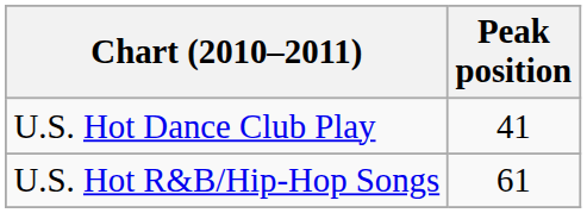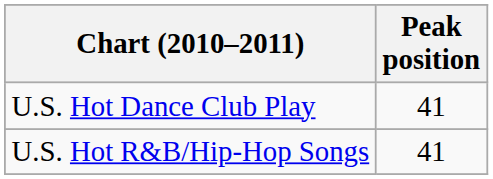U.S. Hot R&B/Hip-Hop Songs | Peak position: 61 -> 41
